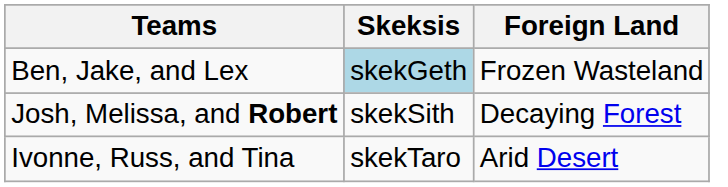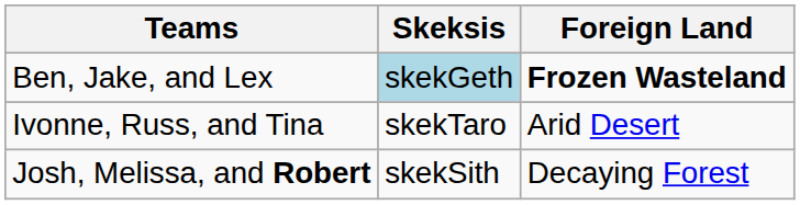Ben, Jake, and Lex | Foreign Land: normal -> bold
rows swapped: Ivonne, Russ, and Tina <-> Josh, Melissa, and Robert
